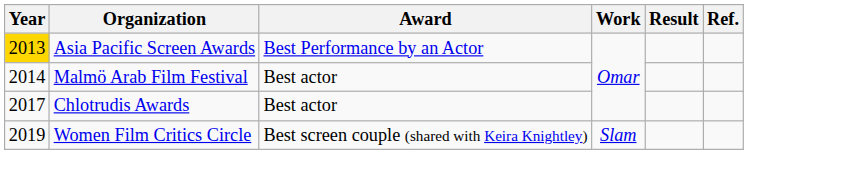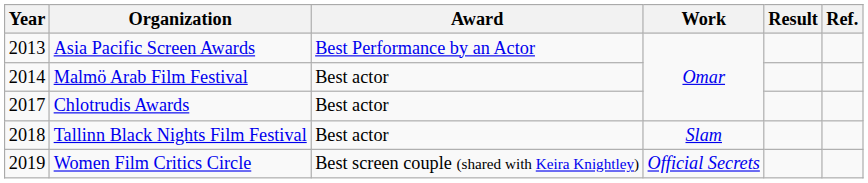Asia Pacific Screen Awards | Year: gold background -> no background
+ row: 2018 | Tallinn Black Nights Film Festival | Best actor | Slam
Women Film Critics Circle | Work: Slam -> Official Secrets
